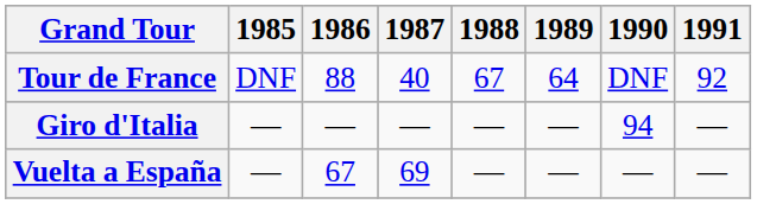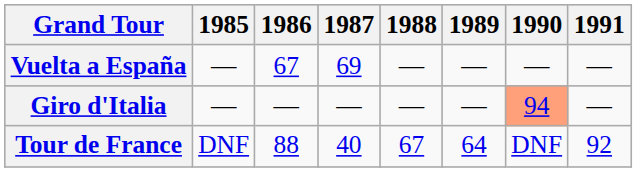rows swapped: Vuelta a España <-> Tour de France
Giro d'Italia | 1990: no background -> lightsalmon background
